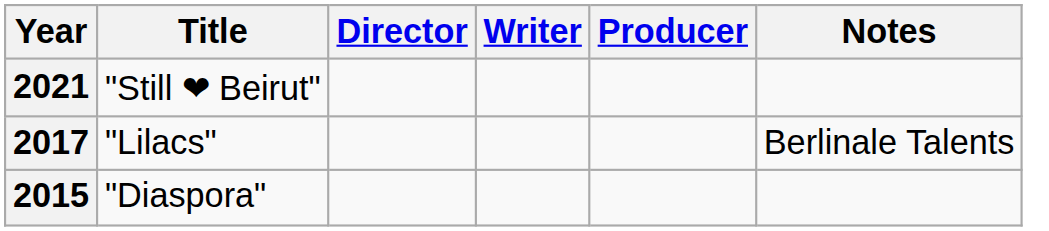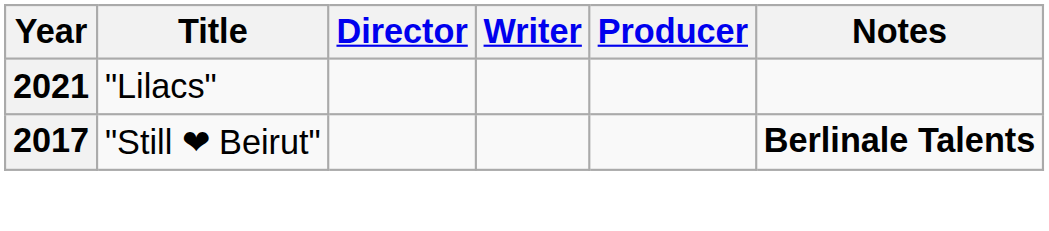2021 | Title: "Still ❤ Beirut" -> "Lilacs"
2017 | Title: "Lilacs" -> "Still ❤ Beirut"
2017 | Notes: normal -> bold
- row: 2015 | "Diaspora"
